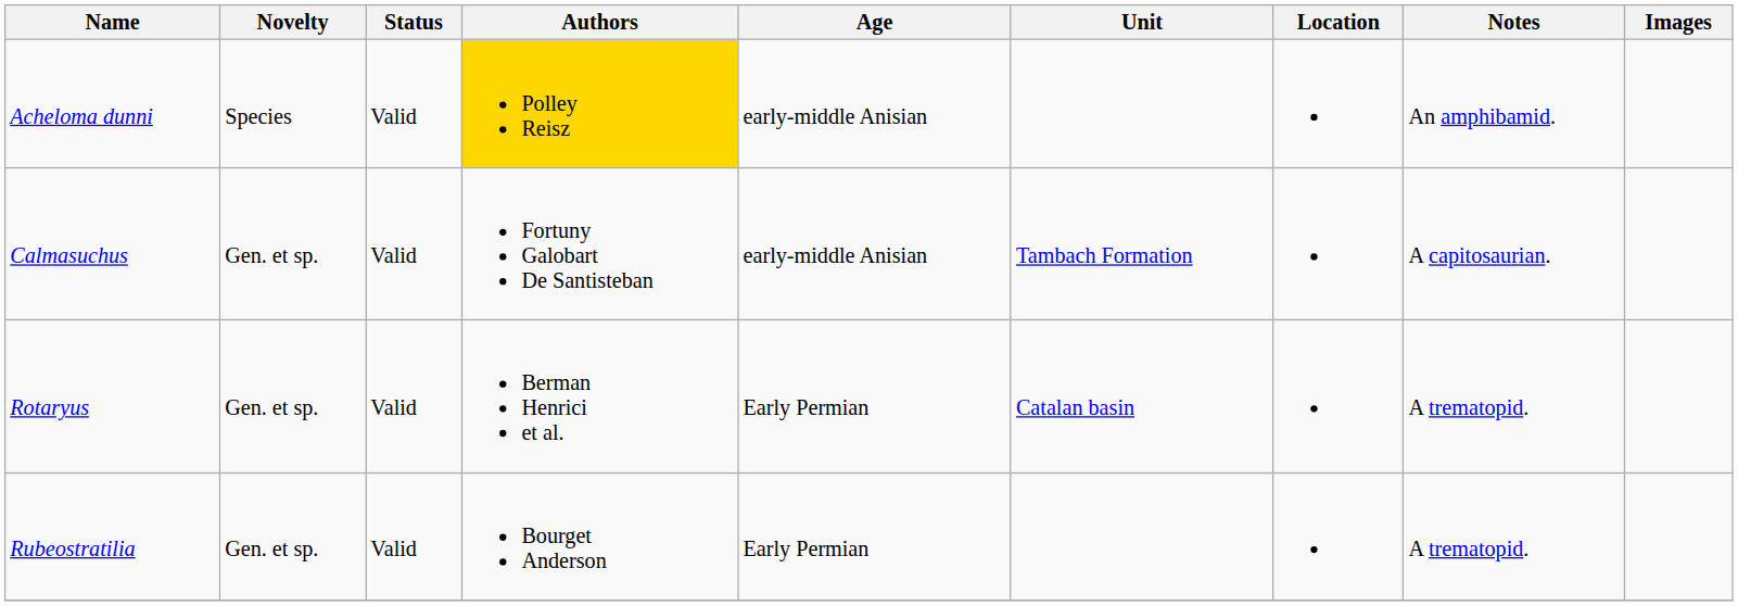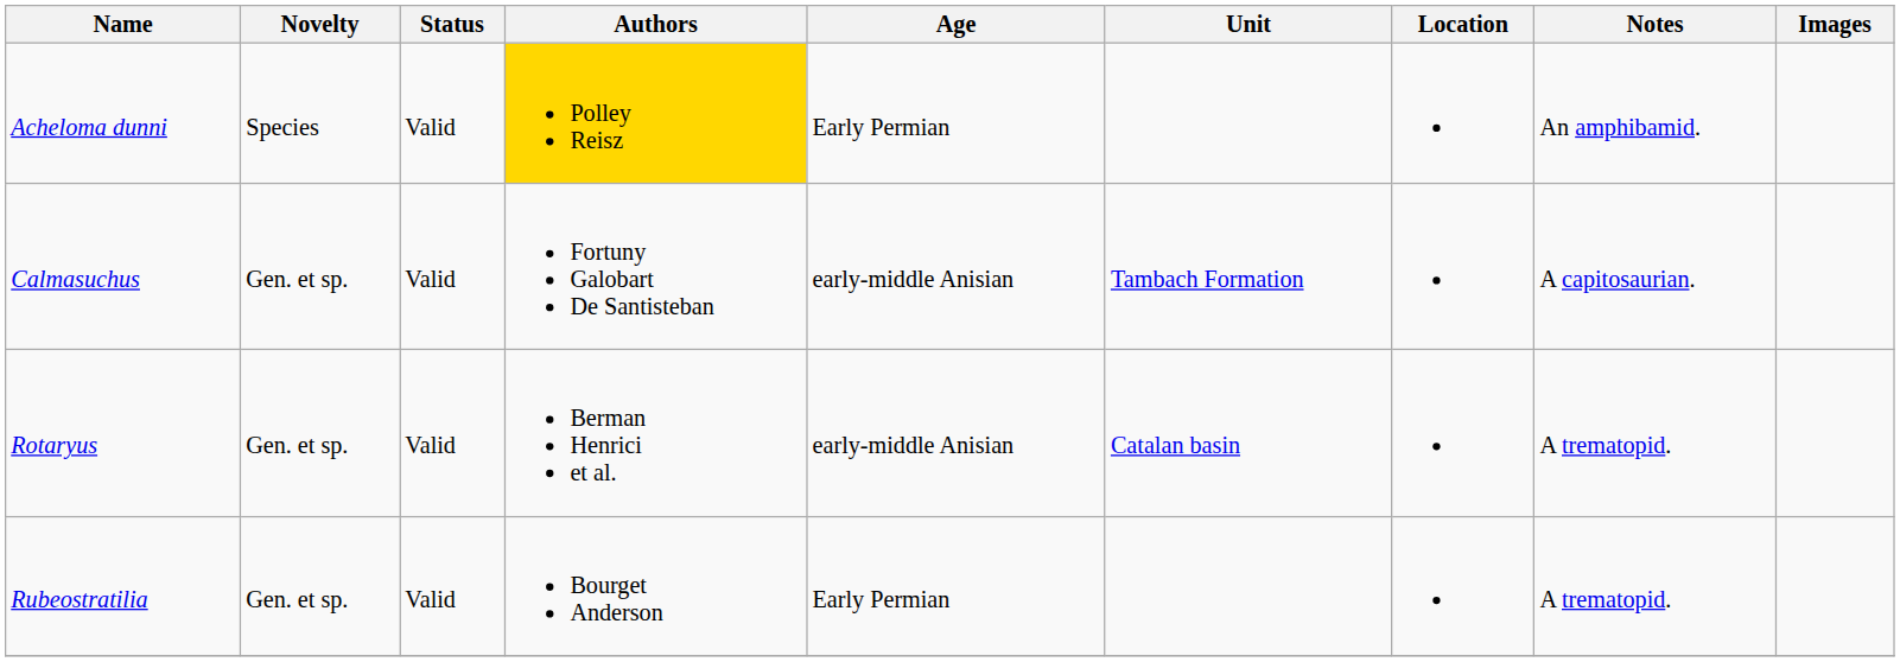Acheloma dunni | Age: early-middle Anisian -> Early Permian
Rotaryus | Age: Early Permian -> early-middle Anisian
